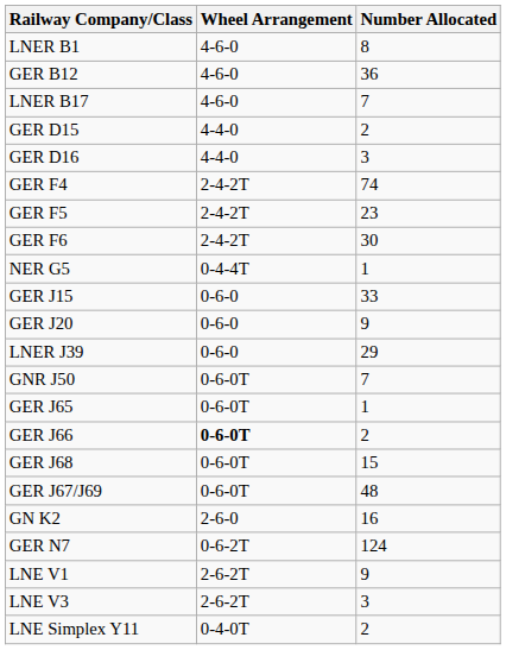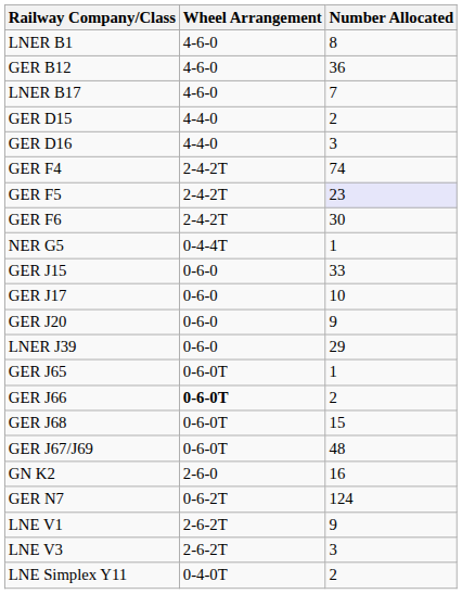GER F5 | Number Allocated: no background -> lavender background
+ row: GER J17 | 0-6-0 | 10
- row: GNR J50 | 0-6-0T | 7
